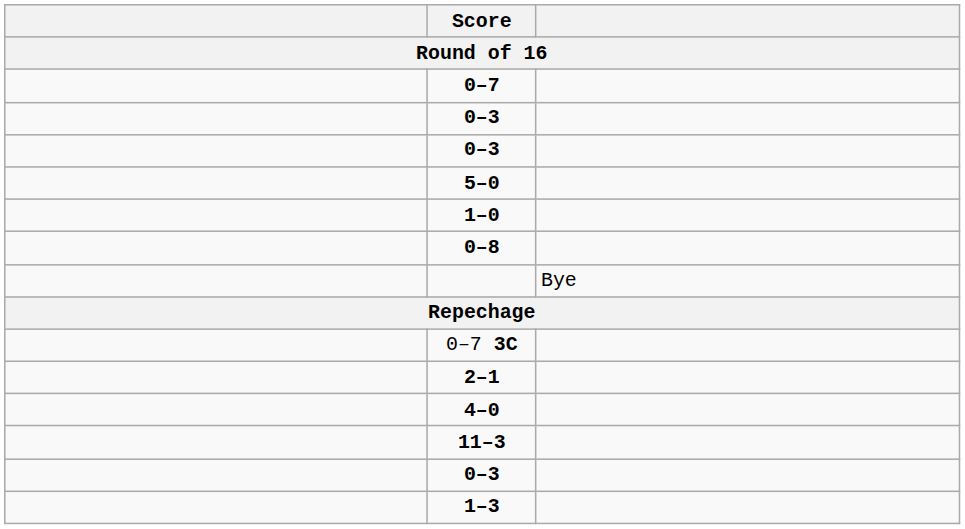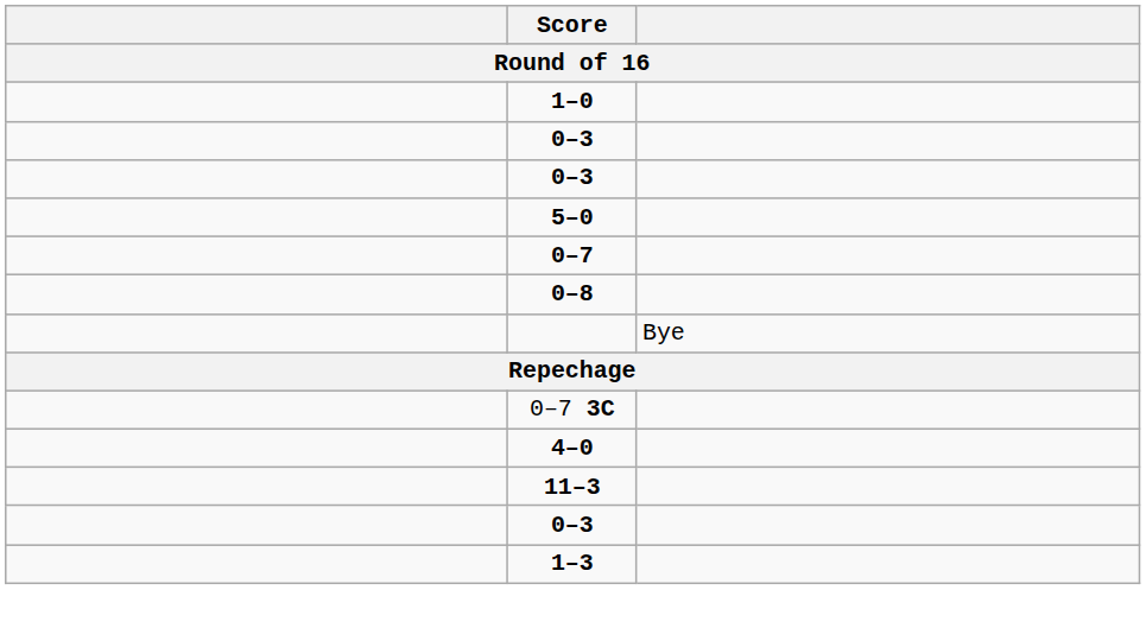rows swapped: 0–7 <-> 1–0
- row: 2–1
